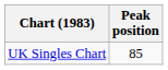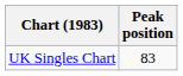UK Singles Chart | Peak position: 85 -> 83
